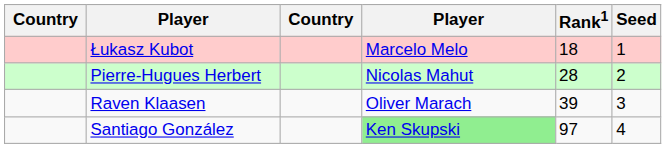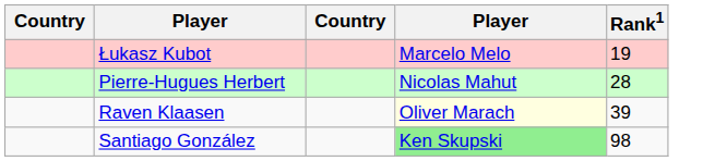- column: Seed | 1 | 2 | 3 | 4
Łukasz Kubot | Rank1: 18 -> 19
Raven Klaasen | column 4: no background -> lightyellow background
Santiago González | Rank1: 97 -> 98
